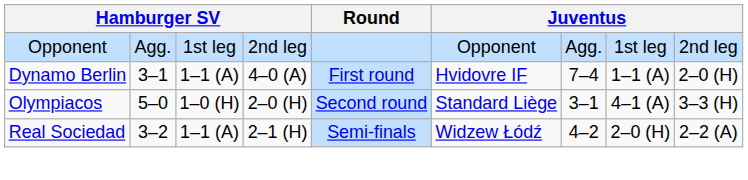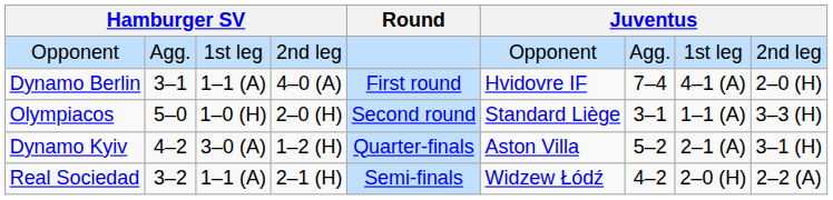Dynamo Berlin | column 8: 1–1 (A) -> 4–1 (A)
Olympiacos | column 8: 4–1 (A) -> 1–1 (A)
+ row: Dynamo Kyiv | 4–2 | 3–0 (A) | 1–2 (H) | Quarter-finals | Aston Villa | 5–2 | 2–1 (A) | 3–1 (H)
